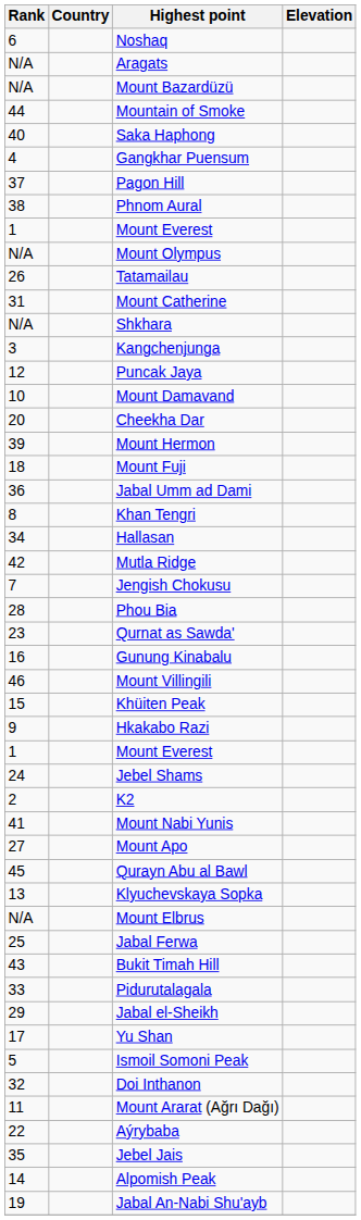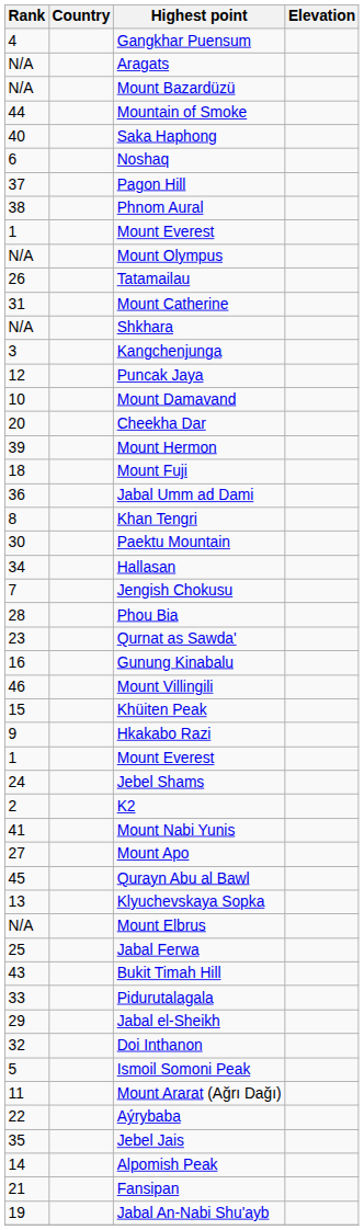rows swapped: Noshaq <-> Gangkhar Puensum
+ row: 30 | Paektu Mountain
- row: 42 | Mutla Ridge
- row: 17 | Yu Shan
rows swapped: Ismoil Somoni Peak <-> Doi Inthanon
+ row: 21 | Fansipan
